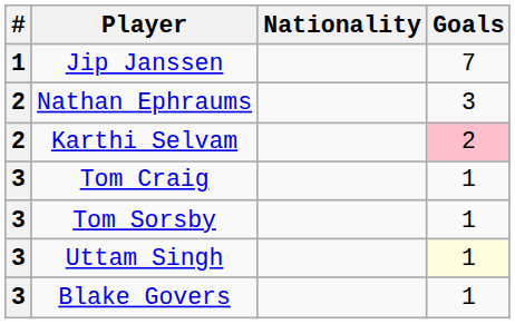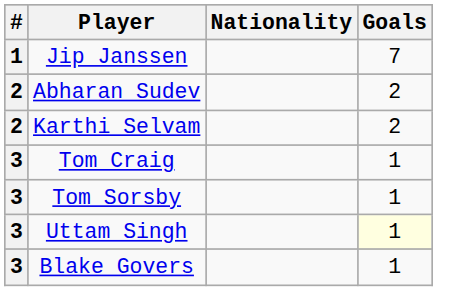- row: 2 | Nathan Ephraums | 3
+ row: 2 | Abharan Sudev | 2
Karthi Selvam | Goals: pink background -> no background
